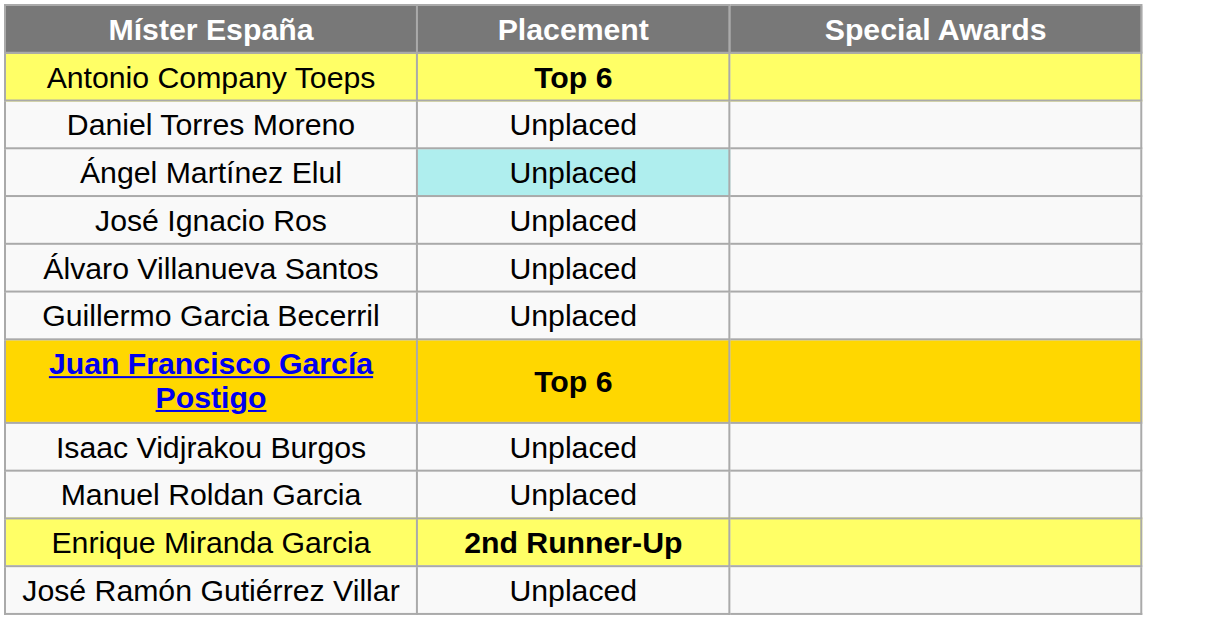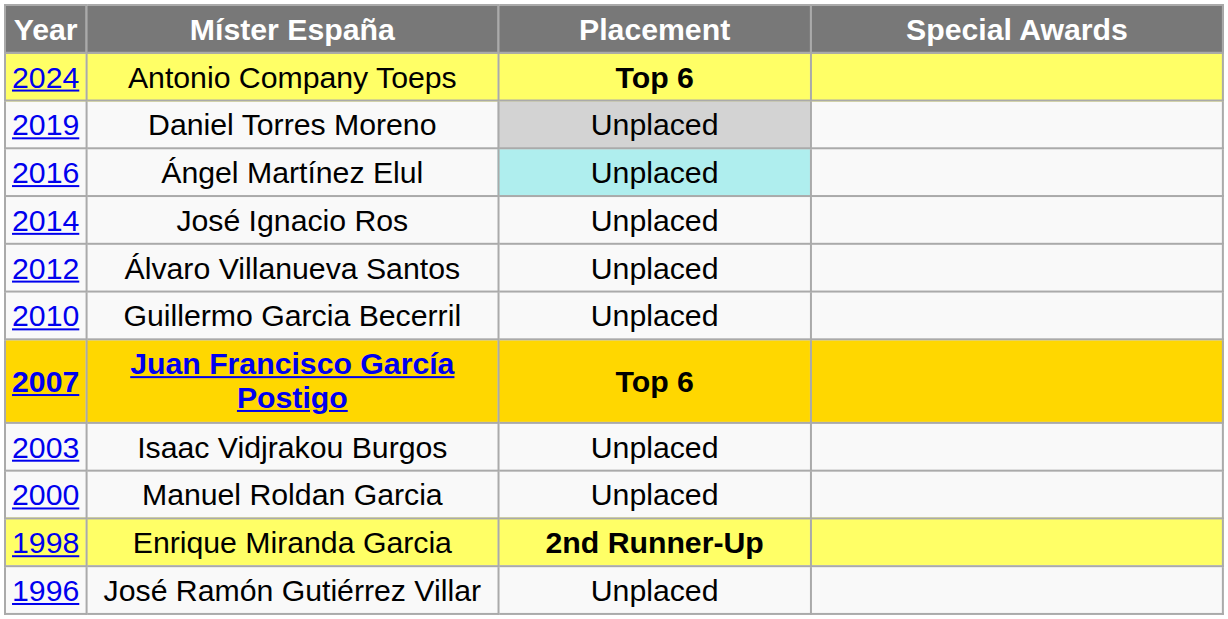+ column: Year | 2024 | 2019 | 2016 | 2014 | 2012 | 2010 | 2007 | 2003 | 2000 | 1998 | 1996
Daniel Torres Moreno | Placement: no background -> lightgrey background
